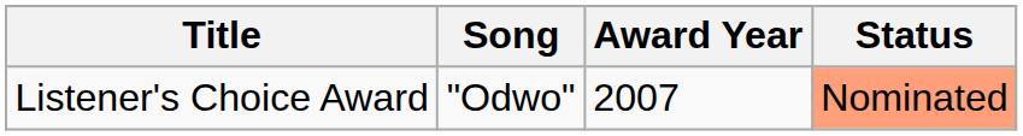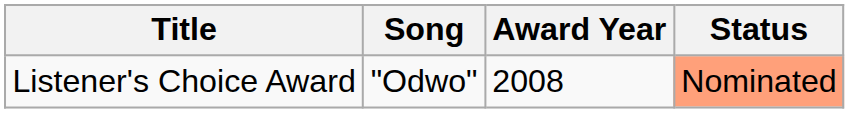Listener's Choice Award | Award Year: 2007 -> 2008
